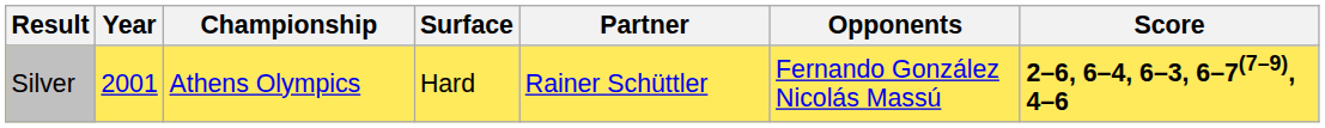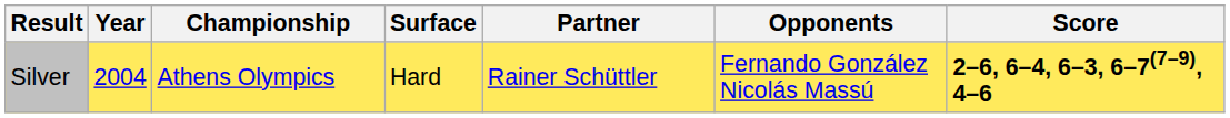Silver | Year: 2001 -> 2004
